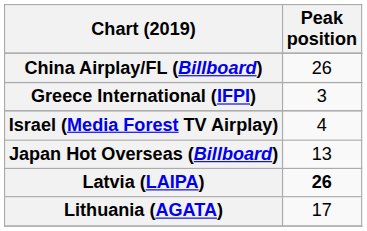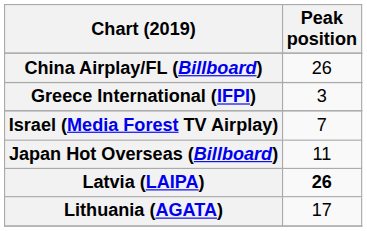Israel (Media Forest TV Airplay) | Peak position: 4 -> 7
Japan Hot Overseas (Billboard) | Peak position: 13 -> 11
